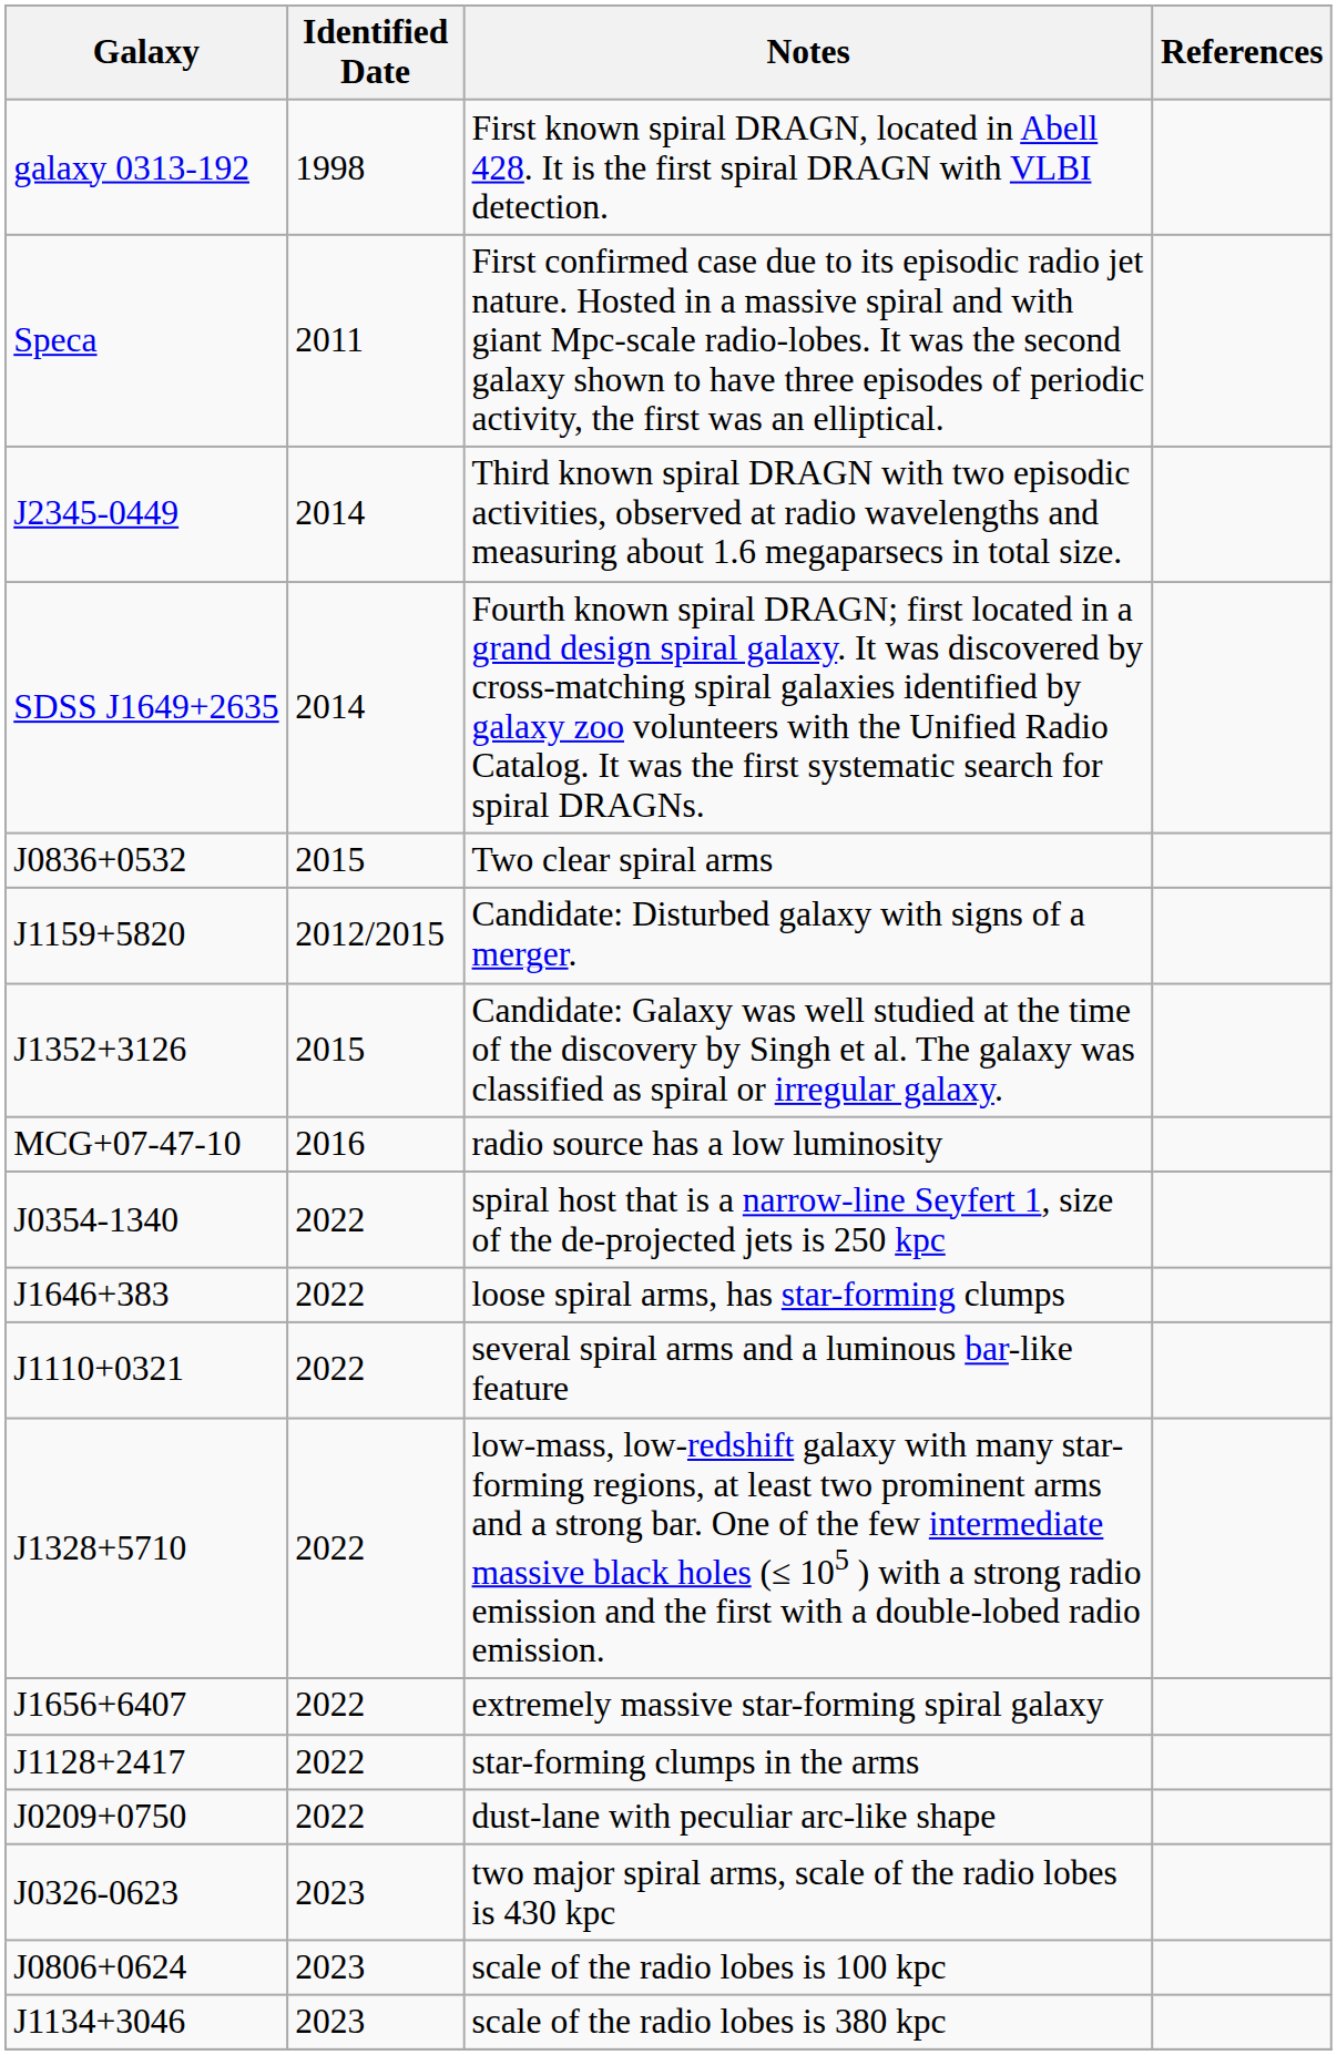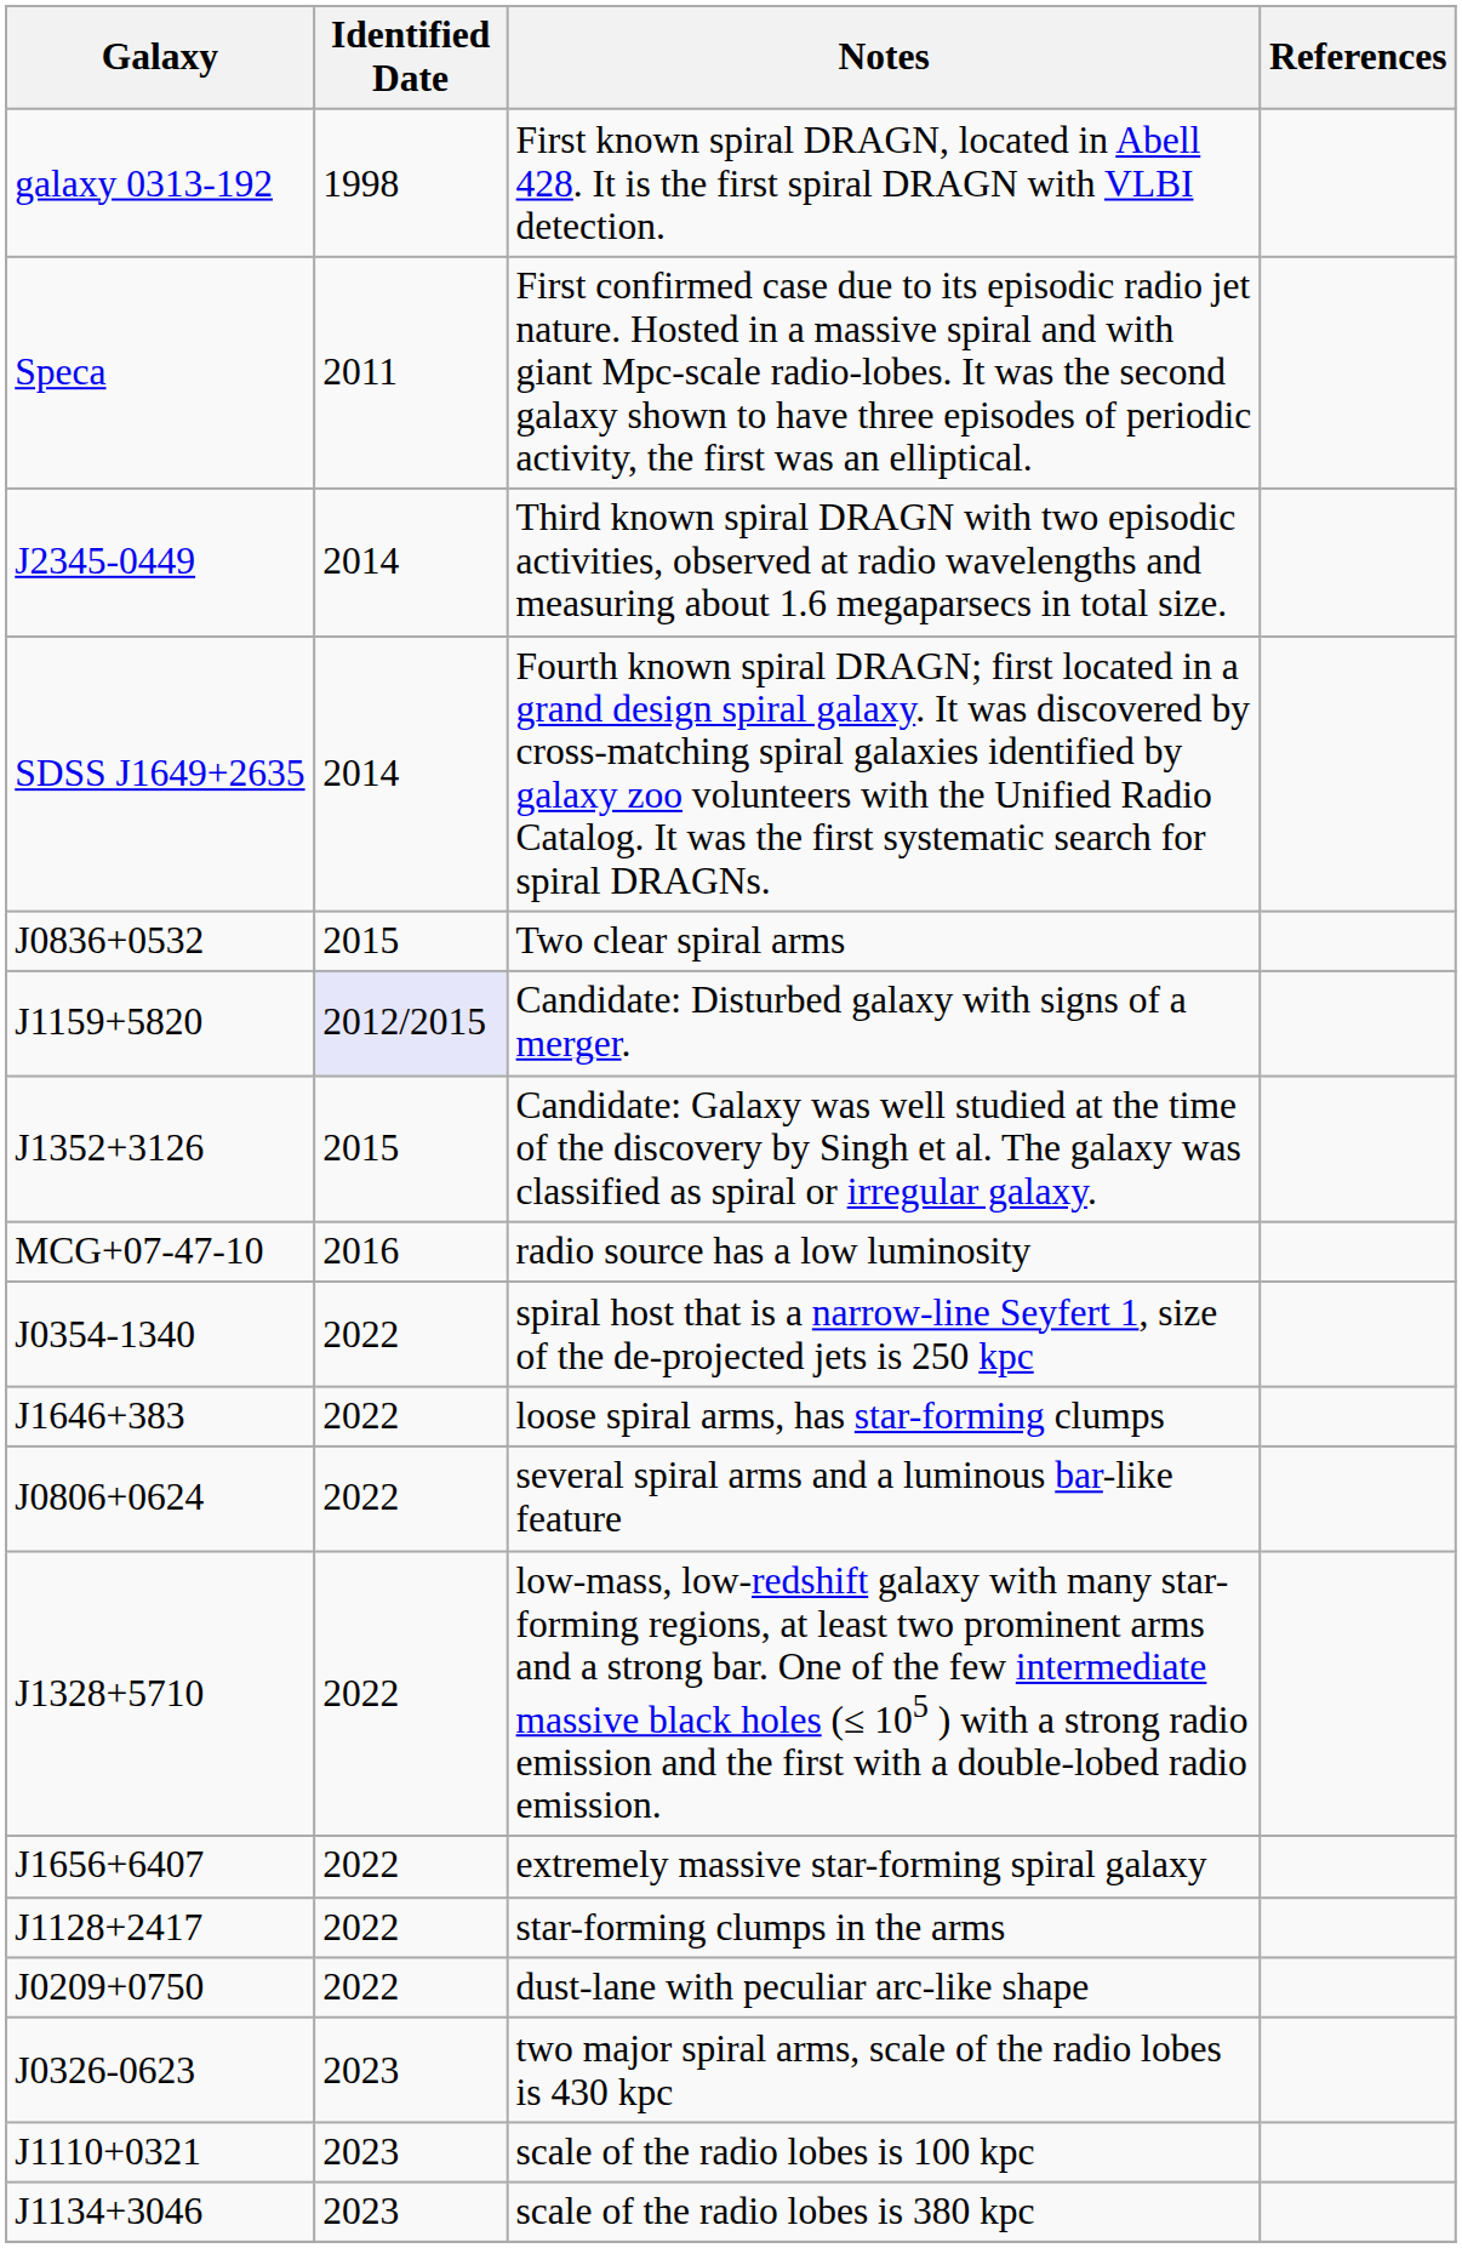Candidate: Disturbed galaxy with signs of a merger. | Identified Date: no background -> lavender background
several spiral arms and a luminous bar-like feature | Galaxy: J1110+0321 -> J0806+0624
scale of the radio lobes is 100 kpc | Galaxy: J0806+0624 -> J1110+0321
